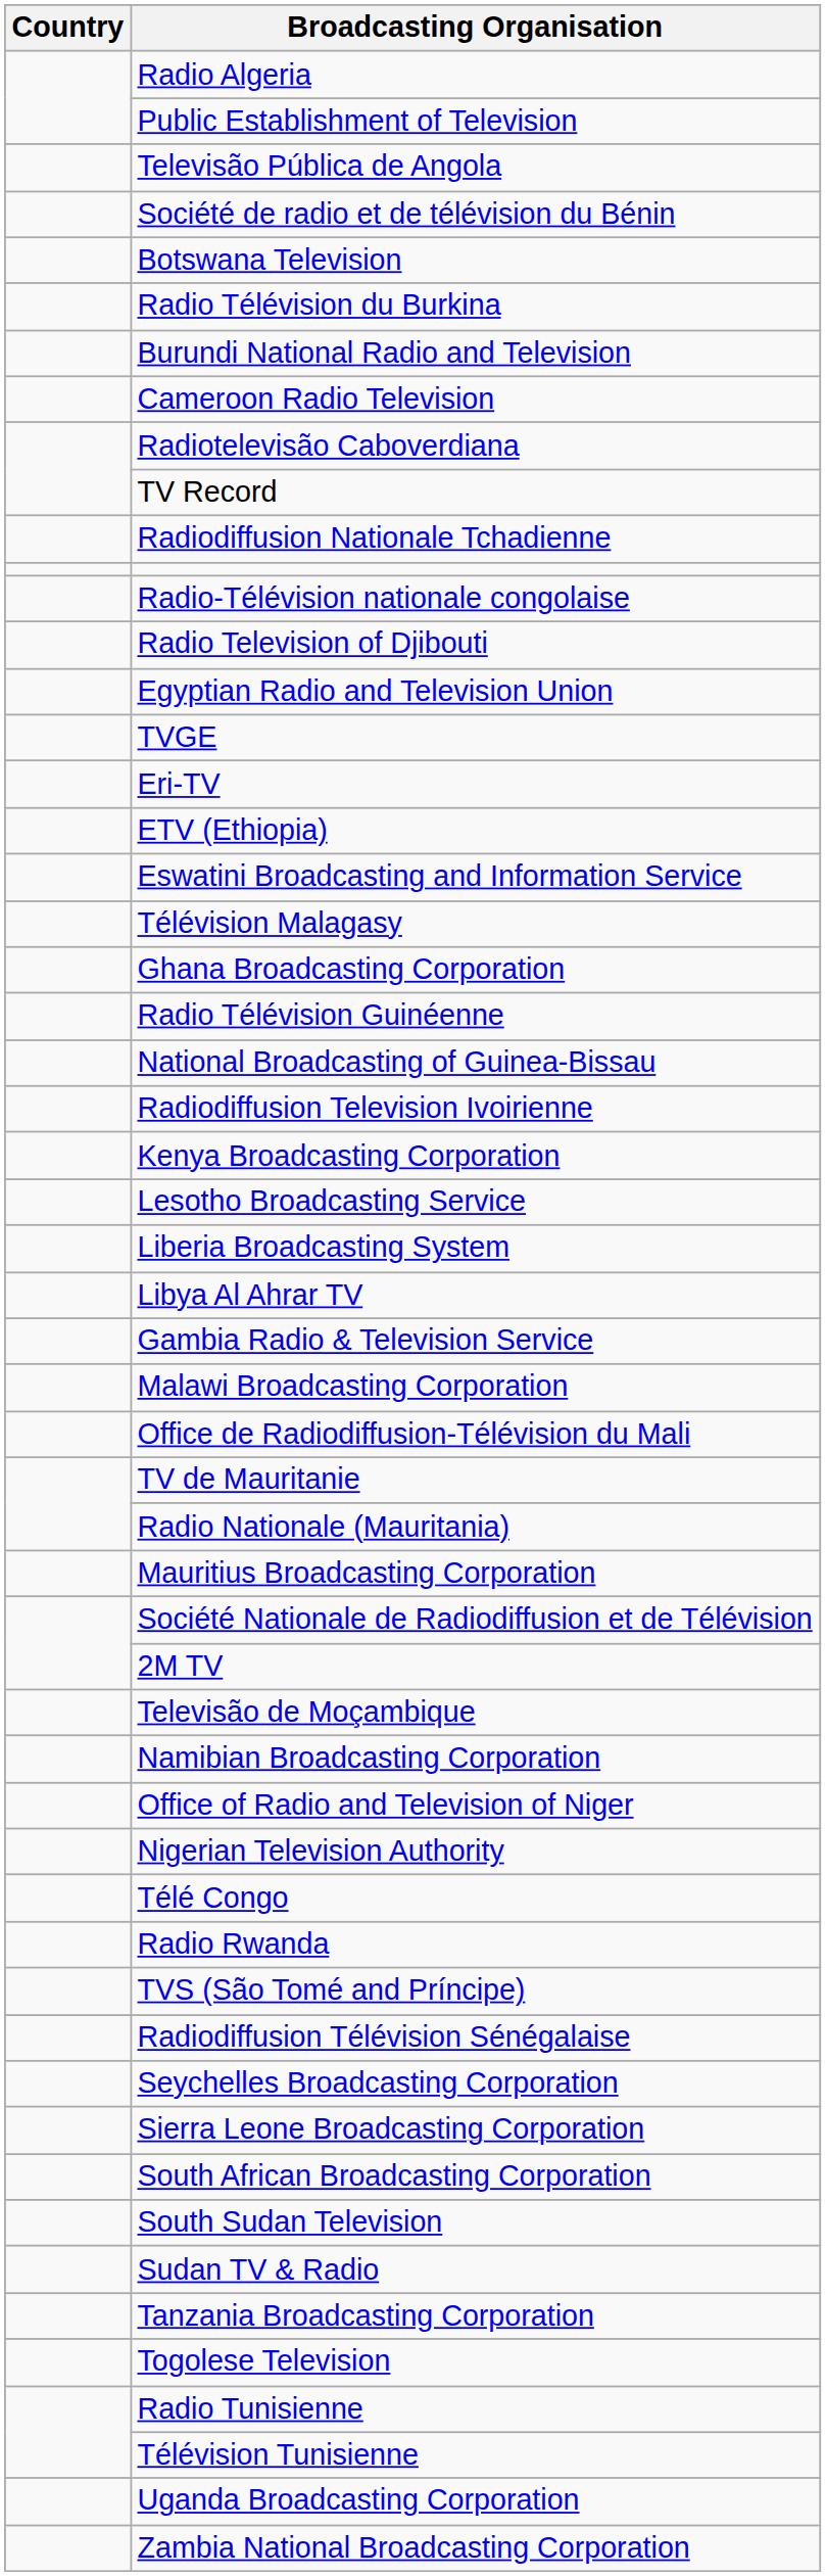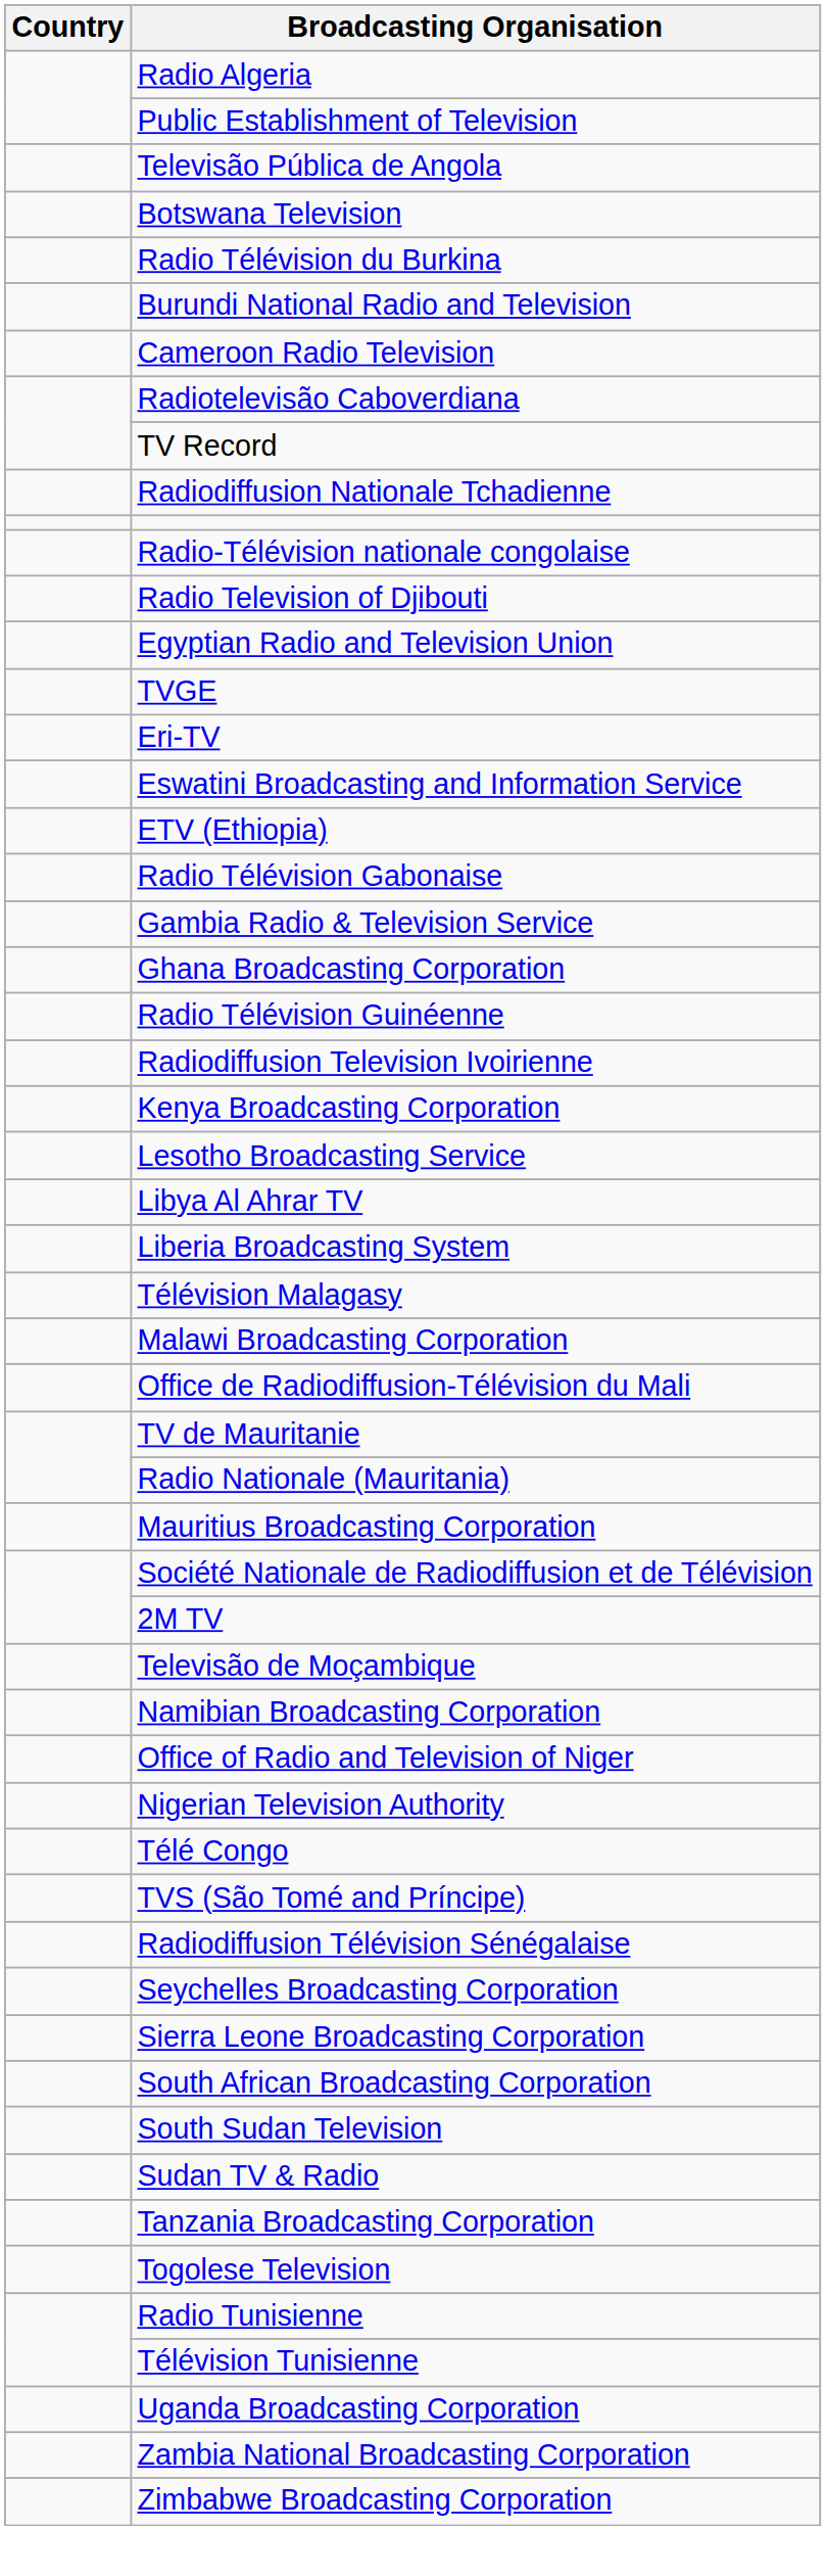- row: Société de radio et de télévision du Bénin
rows swapped: Eswatini Broadcasting and Information Service <-> ETV (Ethiopia)
+ row: Radio Télévision Gabonaise
rows swapped: Gambia Radio & Television Service <-> Télévision Malagasy
- row: National Broadcasting of Guinea-Bissau
rows swapped: Liberia Broadcasting System <-> Libya Al Ahrar TV
- row: Radio Rwanda
+ row: Zimbabwe Broadcasting Corporation
